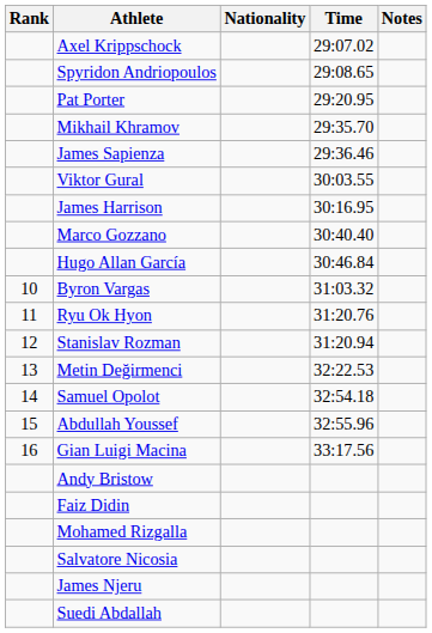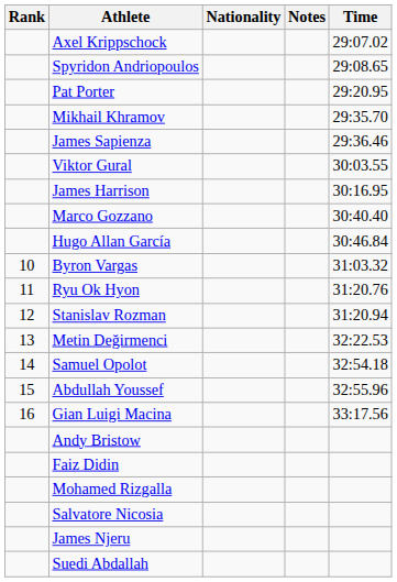columns swapped: Time <-> Notes
